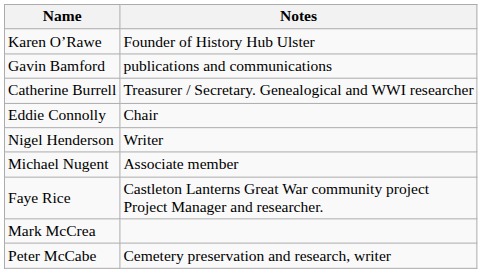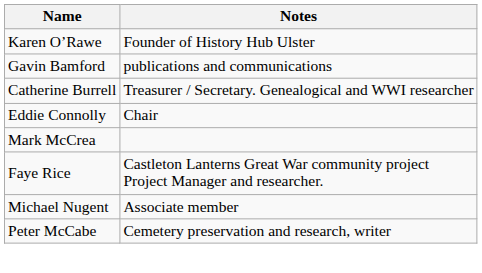- row: Nigel Henderson | Writer
rows swapped: Mark McCrea <-> Michael Nugent
